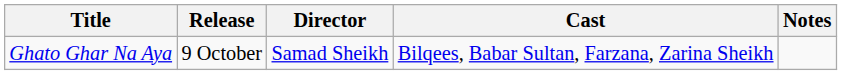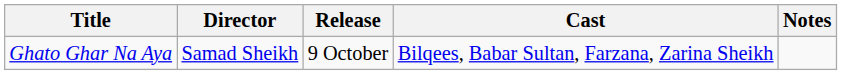columns swapped: Release <-> Director
